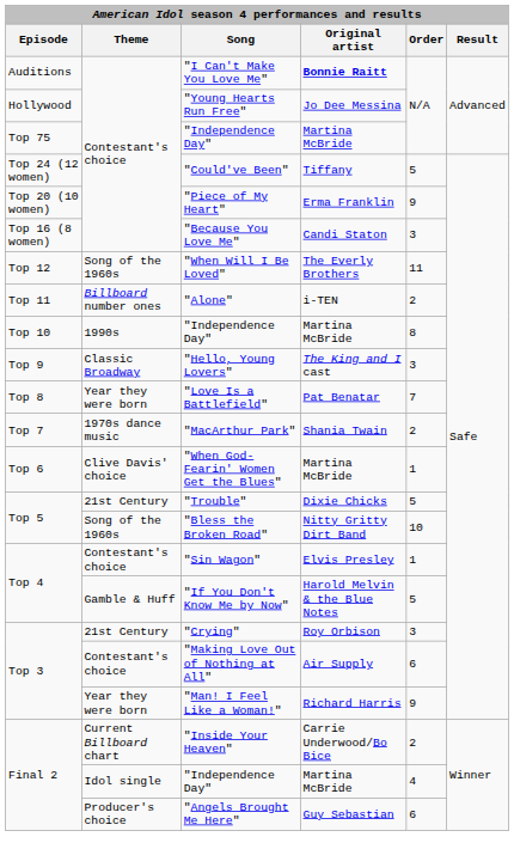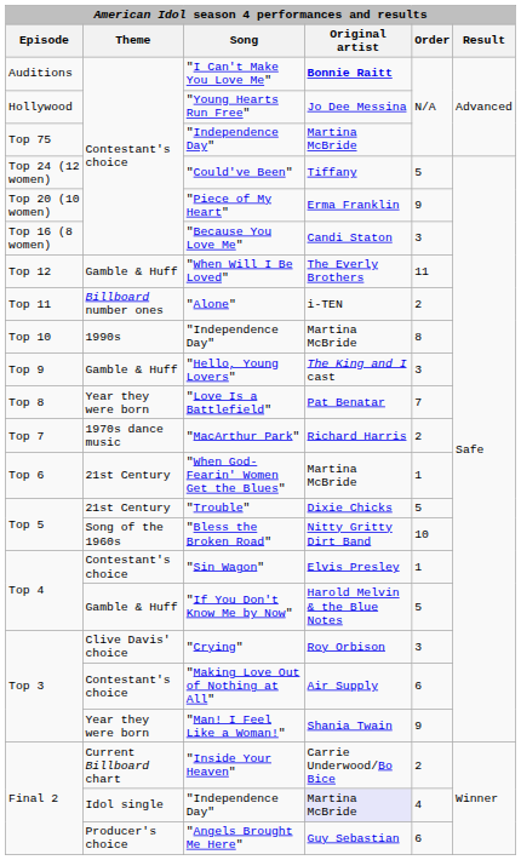"When Will I Be Loved" | Theme: Song of the 1960s -> Gamble & Huff
"Hello, Young Lovers" | Theme: Classic Broadway -> Gamble & Huff
"MacArthur Park" | Original artist: Shania Twain -> Richard Harris
"When God-Fearin' Women Get the Blues" | Theme: Clive Davis' choice -> 21st Century
"Crying" | Theme: 21st Century -> Clive Davis' choice
"Man! I Feel Like a Woman!" | Original artist: Richard Harris -> Shania Twain
Final 2 / "Independence Day" | Original artist: no background -> lavender background
